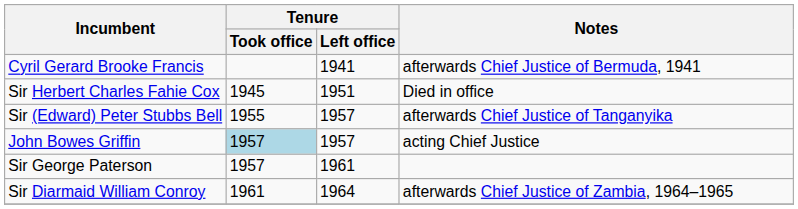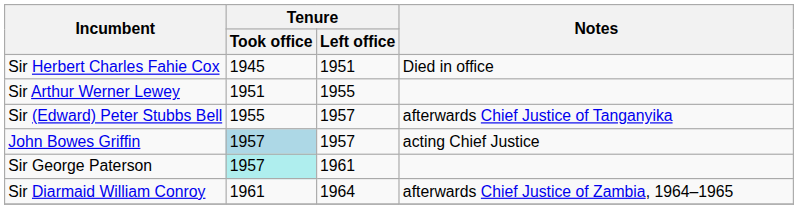- row: Cyril Gerard Brooke Francis | 1941 | afterwards Chief Justice of Bermuda, 1941
+ row: Sir Arthur Werner Lewey | 1951 | 1955
Sir George Paterson | Tenure / Took office: no background -> paleturquoise background
